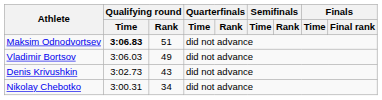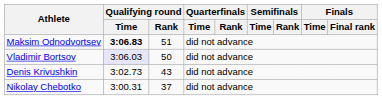Vladimir Bortsov | Qualifying round / Time: no background -> lavender background
Vladimir Bortsov | Qualifying round / Rank: 49 -> 50
Nikolay Chebotko | Qualifying round / Rank: 34 -> 37
